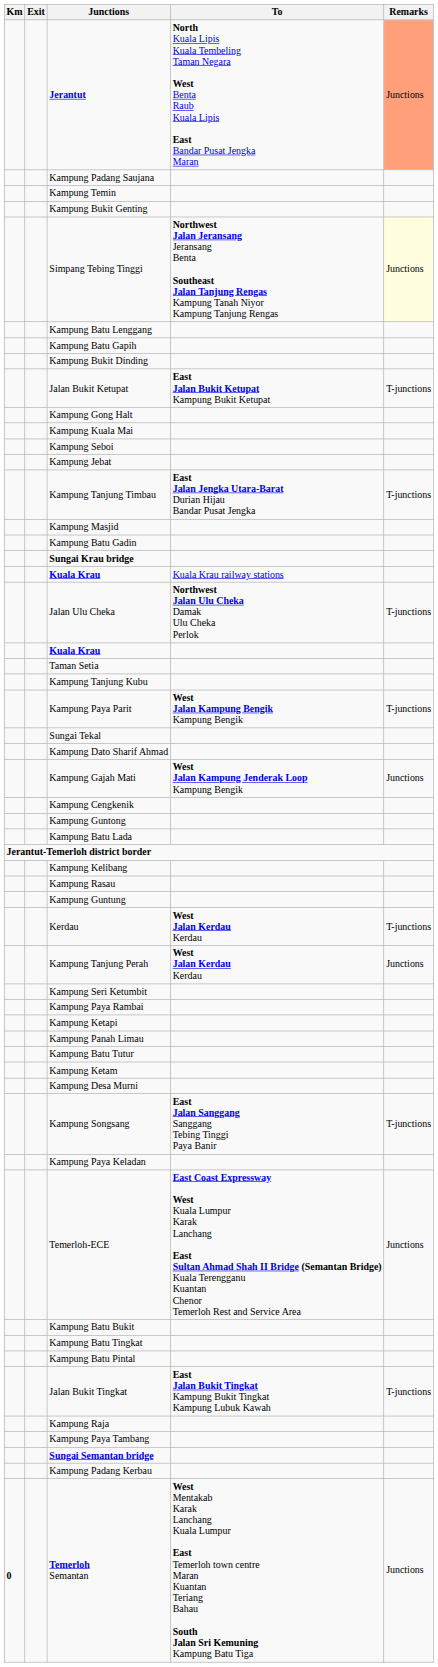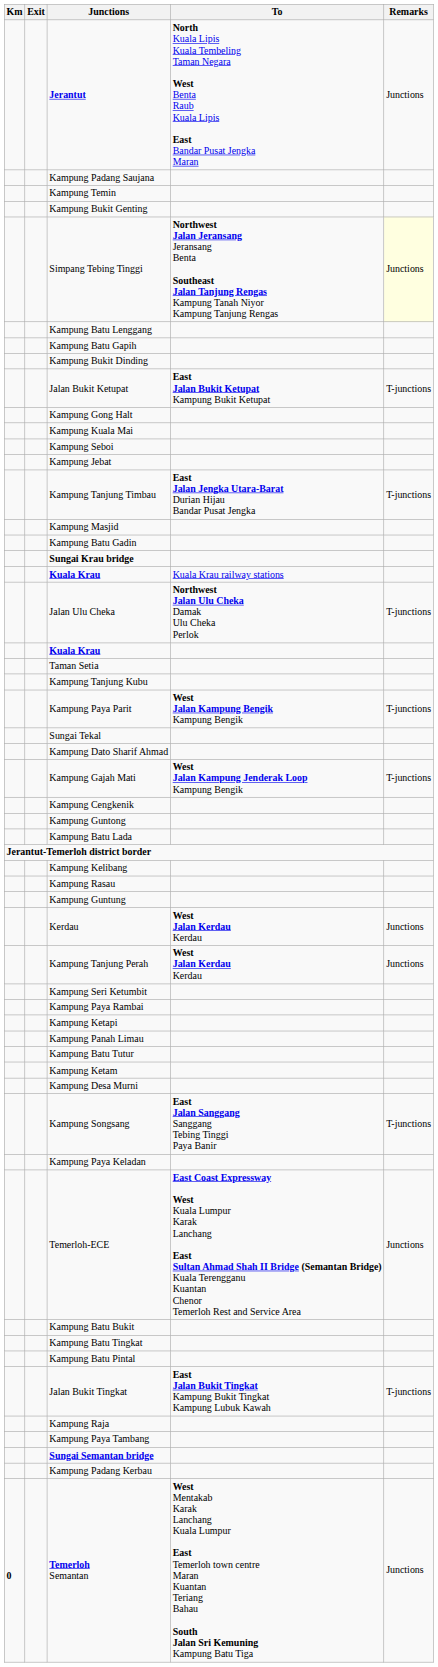Jerantut | Remarks: lightsalmon background -> no background
Kampung Gajah Mati | Remarks: Junctions -> T-junctions
Kerdau | Remarks: T-junctions -> Junctions
